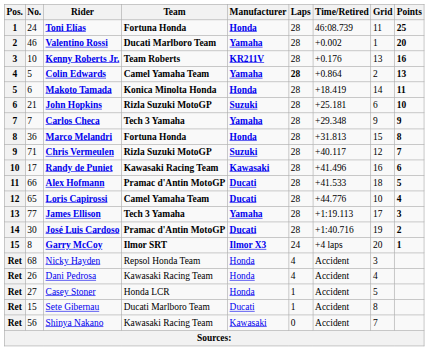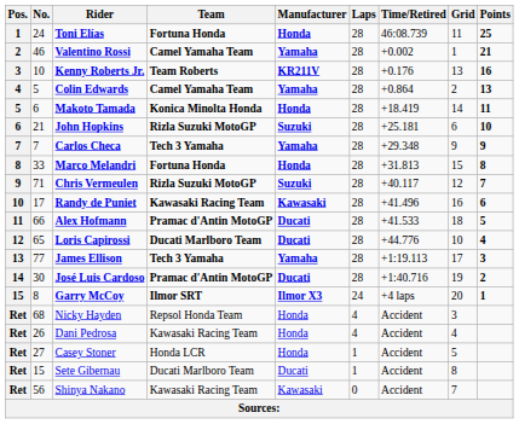Valentino Rossi | Team: Ducati Marlboro Team -> Camel Yamaha Team
Valentino Rossi | Points: 20 -> 21
Colin Edwards | Laps: bold -> normal
Marco Melandri | No.: 36 -> 33
Loris Capirossi | Team: Camel Yamaha Team -> Ducati Marlboro Team
